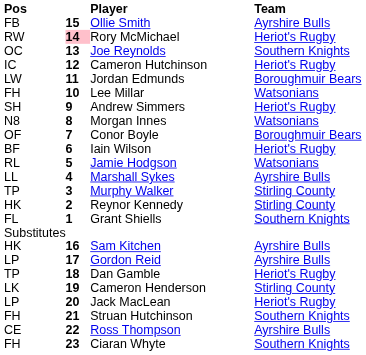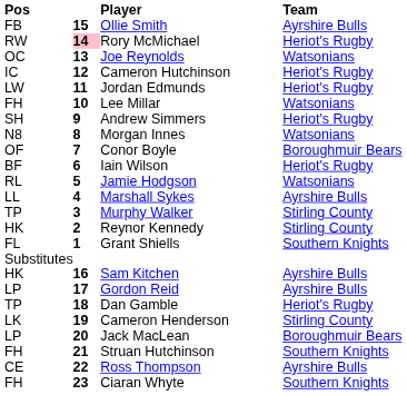Joe Reynolds | Team: Southern Knights -> Watsonians
Jordan Edmunds | Team: Boroughmuir Bears -> Heriot's Rugby
Jack MacLean | Team: Heriot's Rugby -> Boroughmuir Bears
